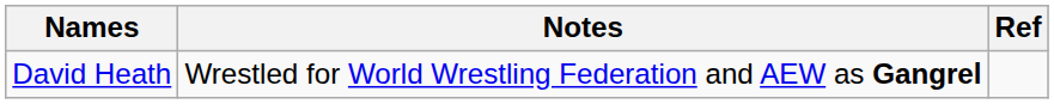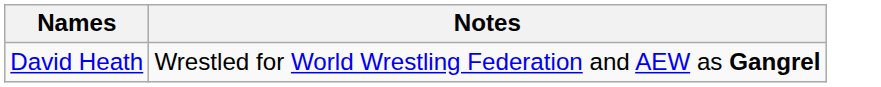- column: Ref
